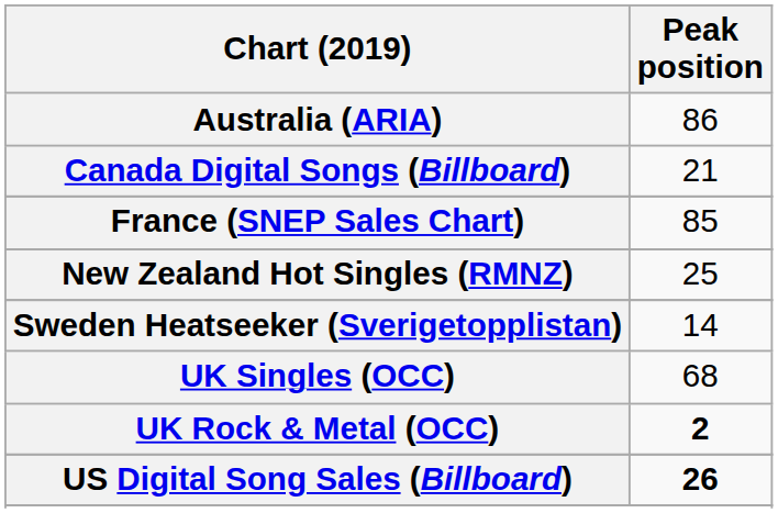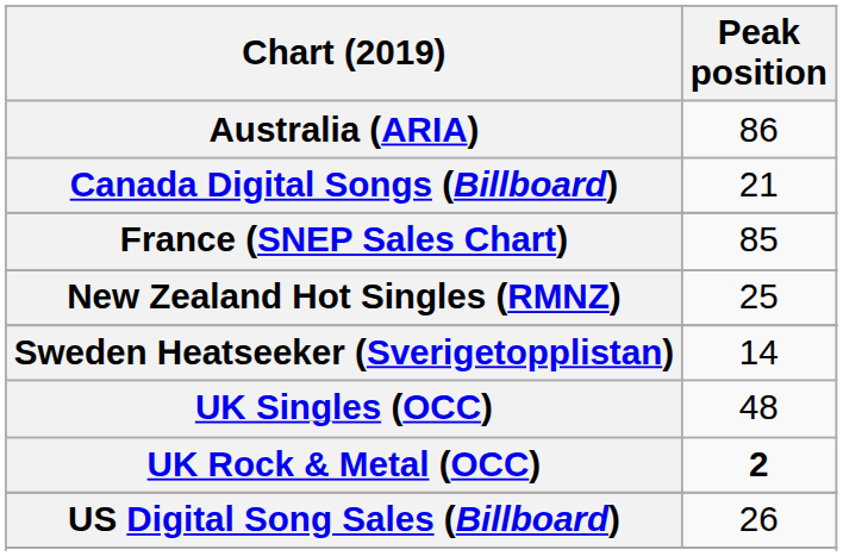UK Singles (OCC) | Peak position: 68 -> 48
US Digital Song Sales (Billboard) | Peak position: bold -> normal
